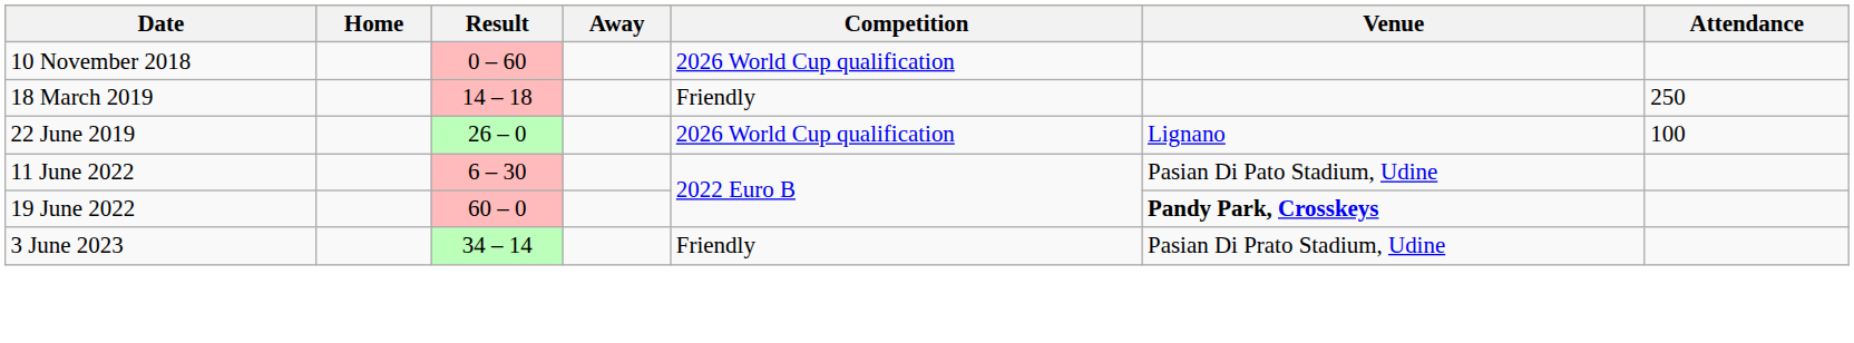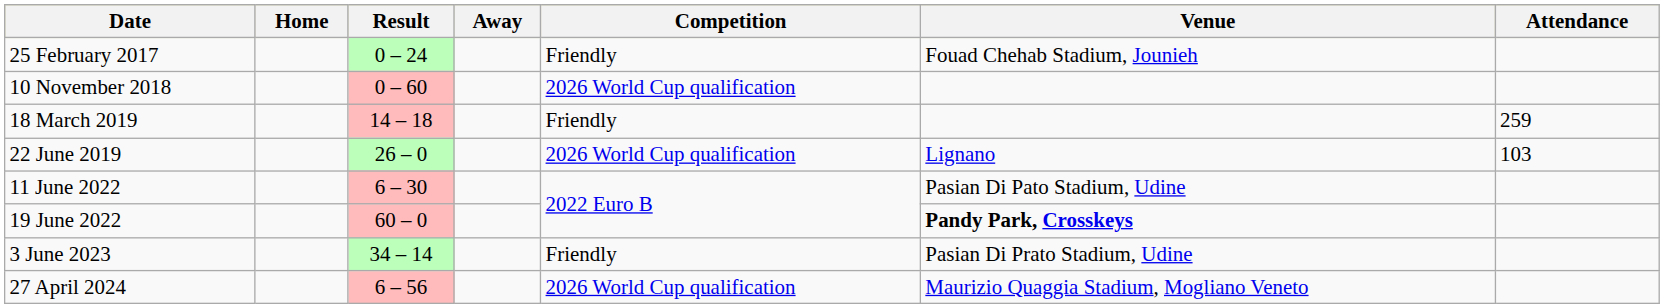+ row: 25 February 2017 | 0 – 24 | Friendly | Fouad Chehab Stadium, Jounieh
18 March 2019 | Attendance: 250 -> 259
22 June 2019 | Attendance: 100 -> 103
+ row: 27 April 2024 | 6 – 56 | 2026 World Cup qualification | Maurizio Quaggia Stadium, Mogliano Veneto
